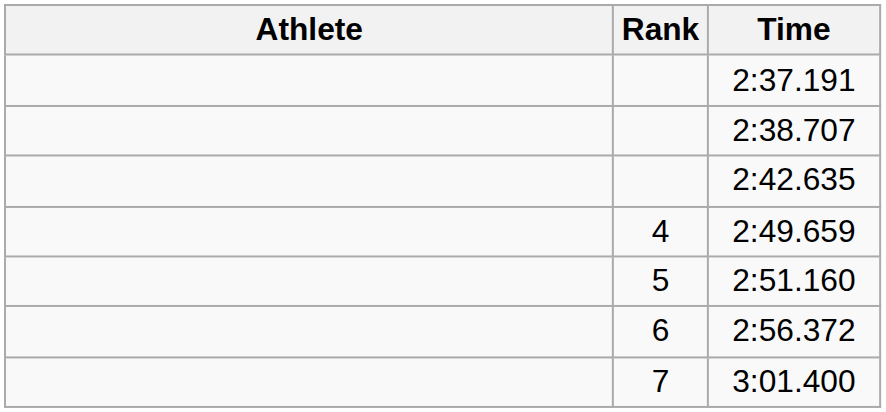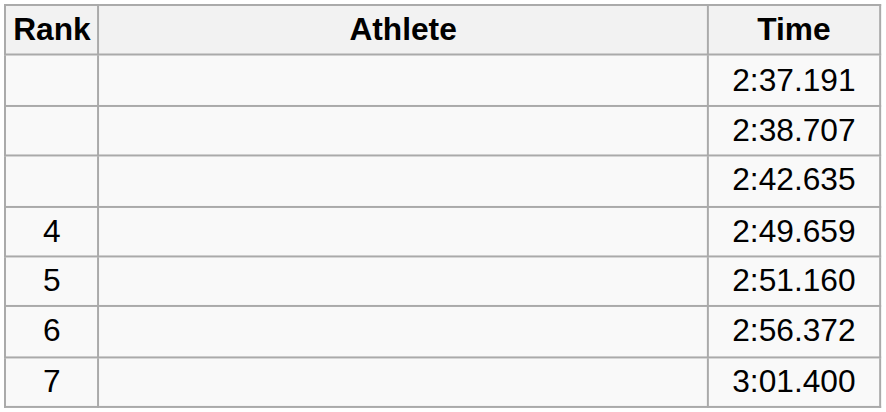columns swapped: Rank <-> Athlete
